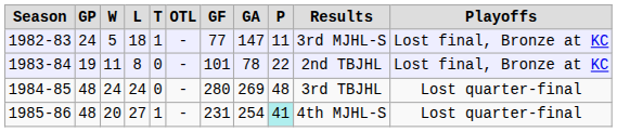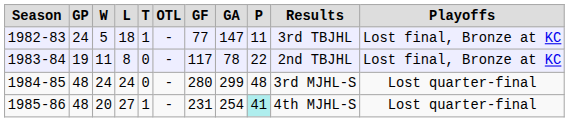1982-83 | Results: 3rd MJHL-S -> 3rd TBJHL
1983-84 | GF: 101 -> 117
1984-85 | GA: 269 -> 299
1984-85 | Results: 3rd TBJHL -> 3rd MJHL-S
